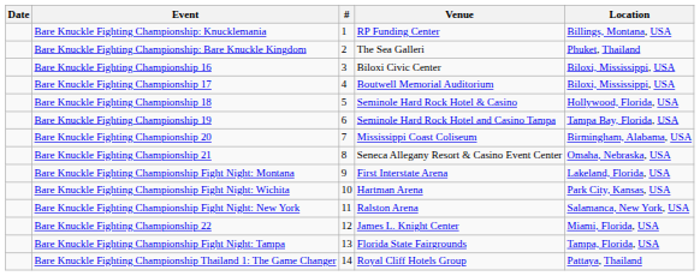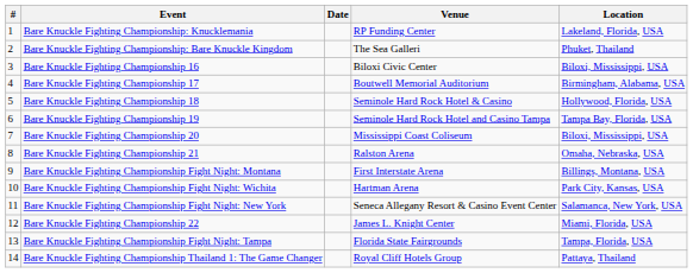columns swapped: # <-> Date
Bare Knuckle Fighting Championship: Knucklemania | Location: Billings, Montana, USA -> Lakeland, Florida, USA
Bare Knuckle Fighting Championship 17 | Location: Biloxi, Mississippi, USA -> Birmingham, Alabama, USA
Bare Knuckle Fighting Championship 20 | Location: Birmingham, Alabama, USA -> Biloxi, Mississippi, USA
Bare Knuckle Fighting Championship 21 | Venue: Seneca Allegany Resort & Casino Event Center -> Ralston Arena
Bare Knuckle Fighting Championship Fight Night: Montana | Location: Lakeland, Florida, USA -> Billings, Montana, USA
Bare Knuckle Fighting Championship Fight Night: New York | Venue: Ralston Arena -> Seneca Allegany Resort & Casino Event Center
